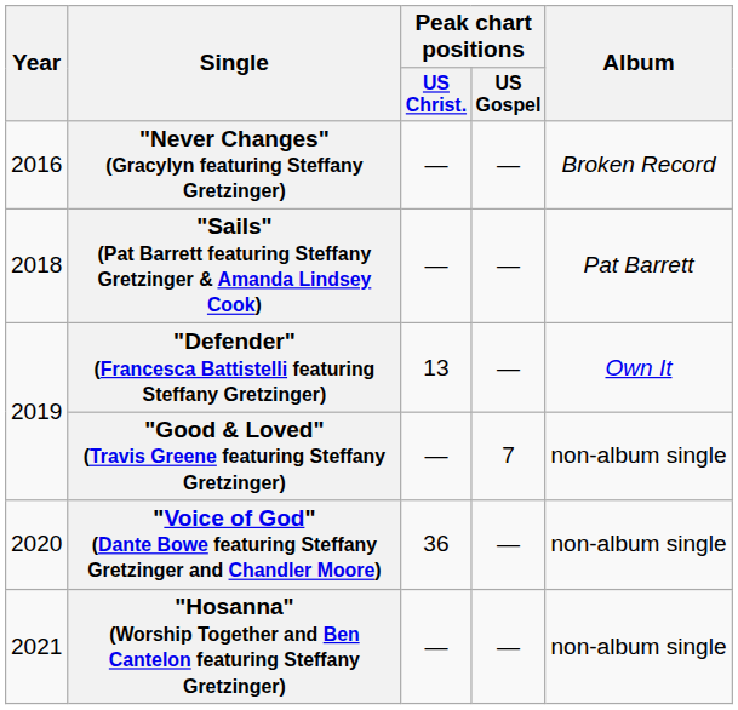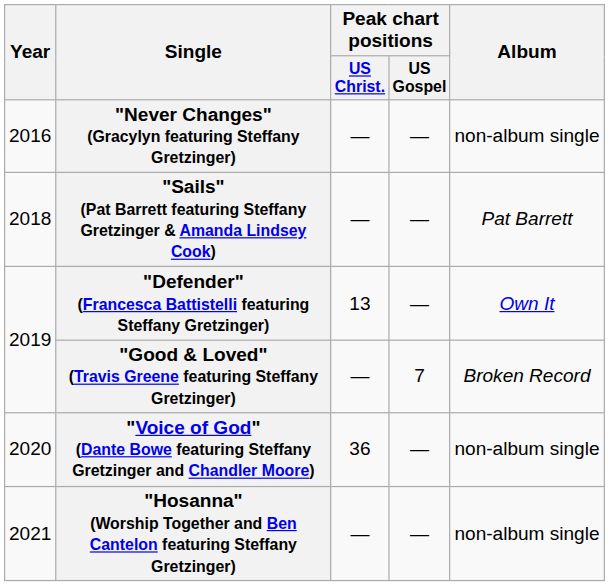"Never Changes" (Gracylyn featuring Steffany Gretzinger) | Album: Broken Record -> non-album single
"Good & Loved" (Travis Greene featuring Steffany Gretzinger) | Album: non-album single -> Broken Record
